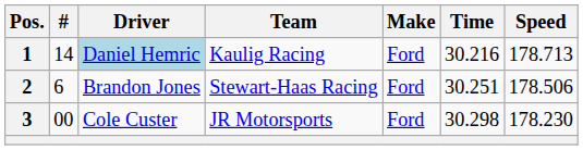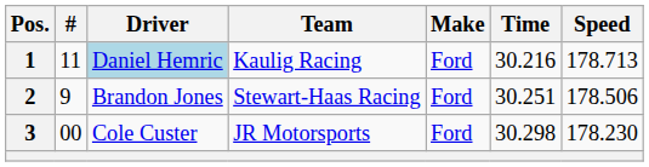1 | #: 14 -> 11
2 | #: 6 -> 9
